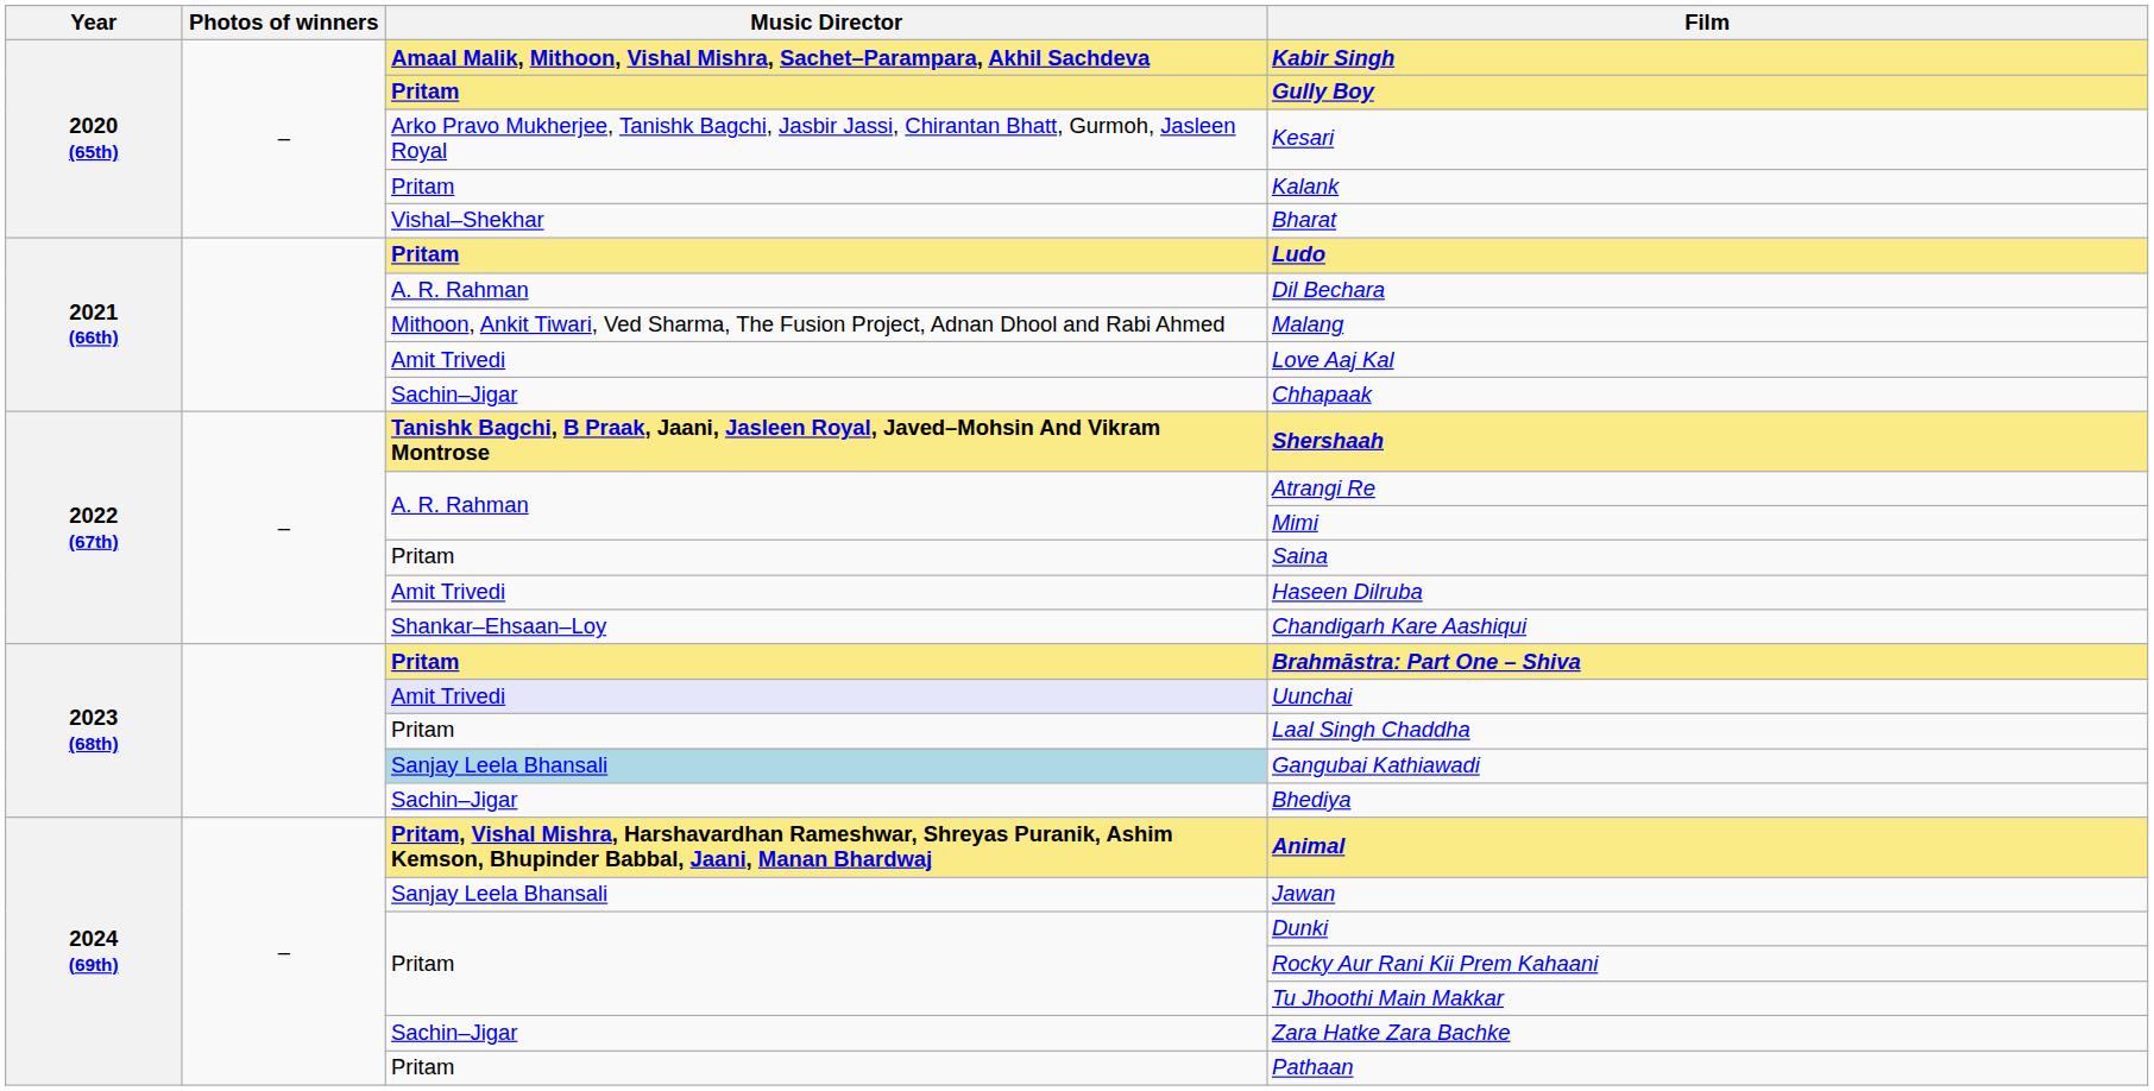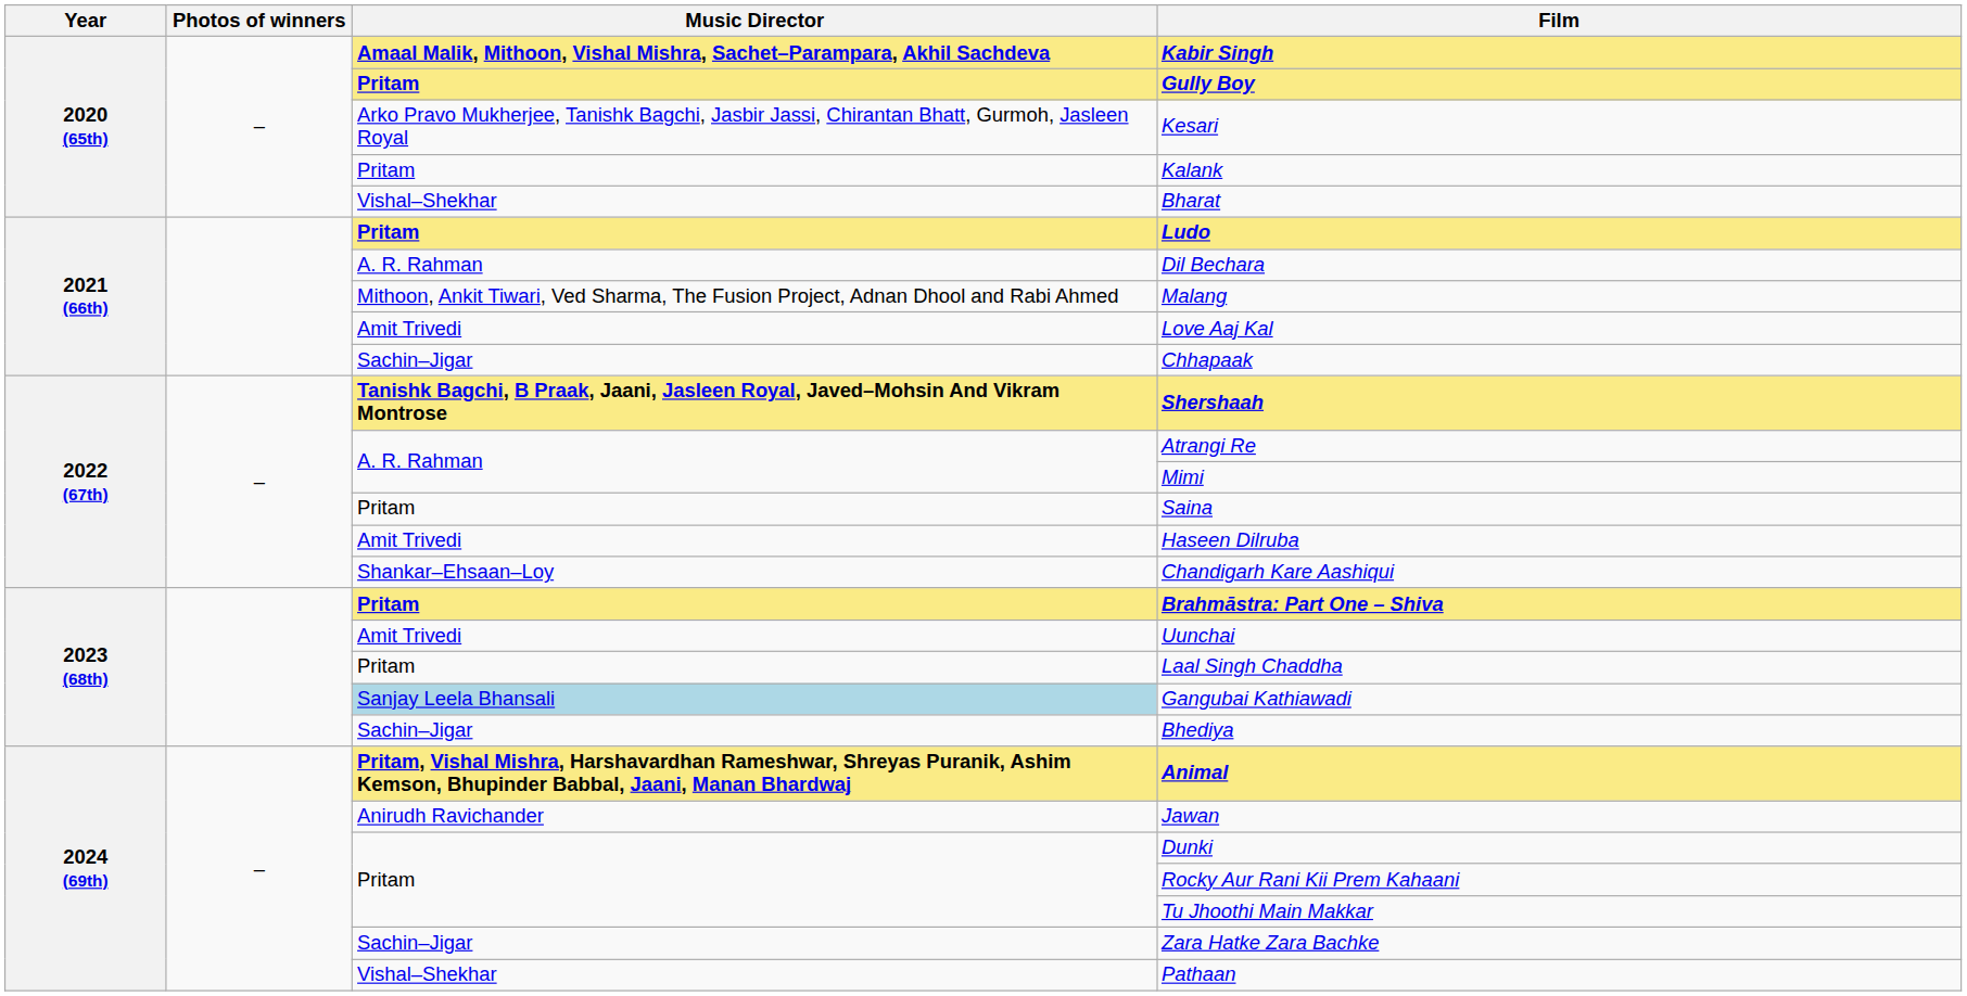Uunchai | Music Director: lavender background -> no background
Jawan | Music Director: Sanjay Leela Bhansali -> Anirudh Ravichander
Pathaan | Music Director: Pritam -> Vishal–Shekhar
